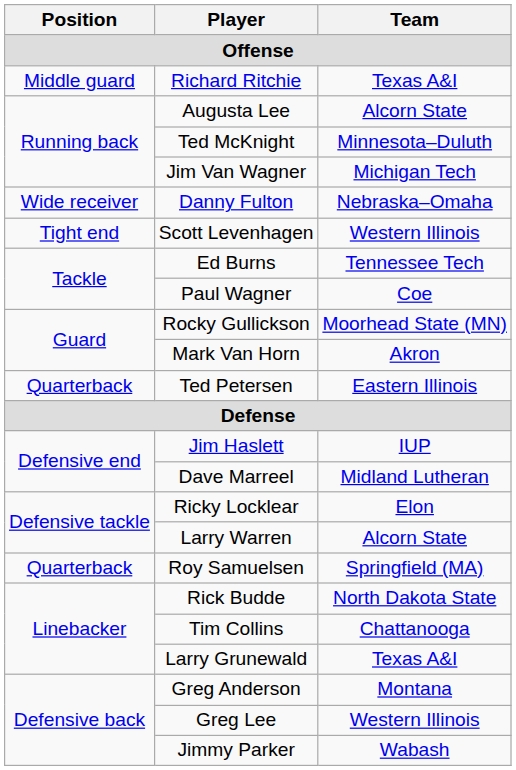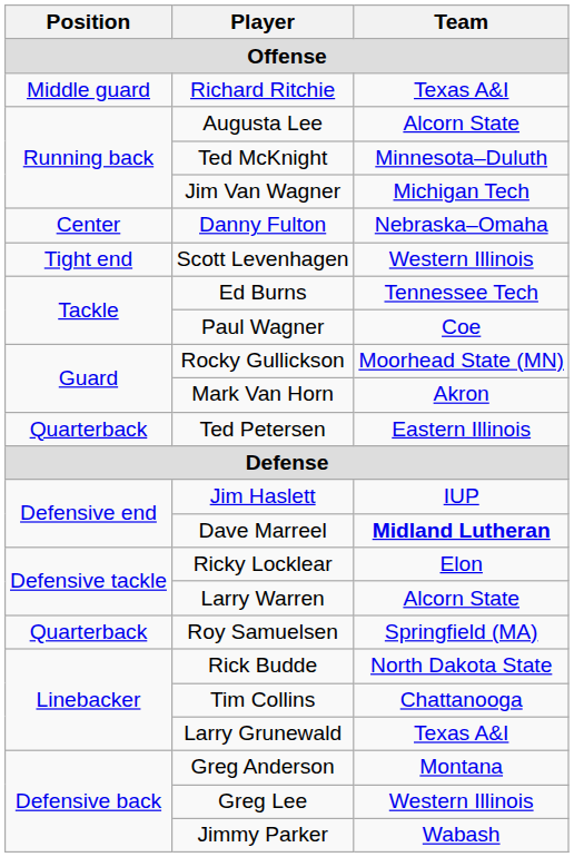Danny Fulton | Position: Wide receiver -> Center
Dave Marreel | Team: normal -> bold
